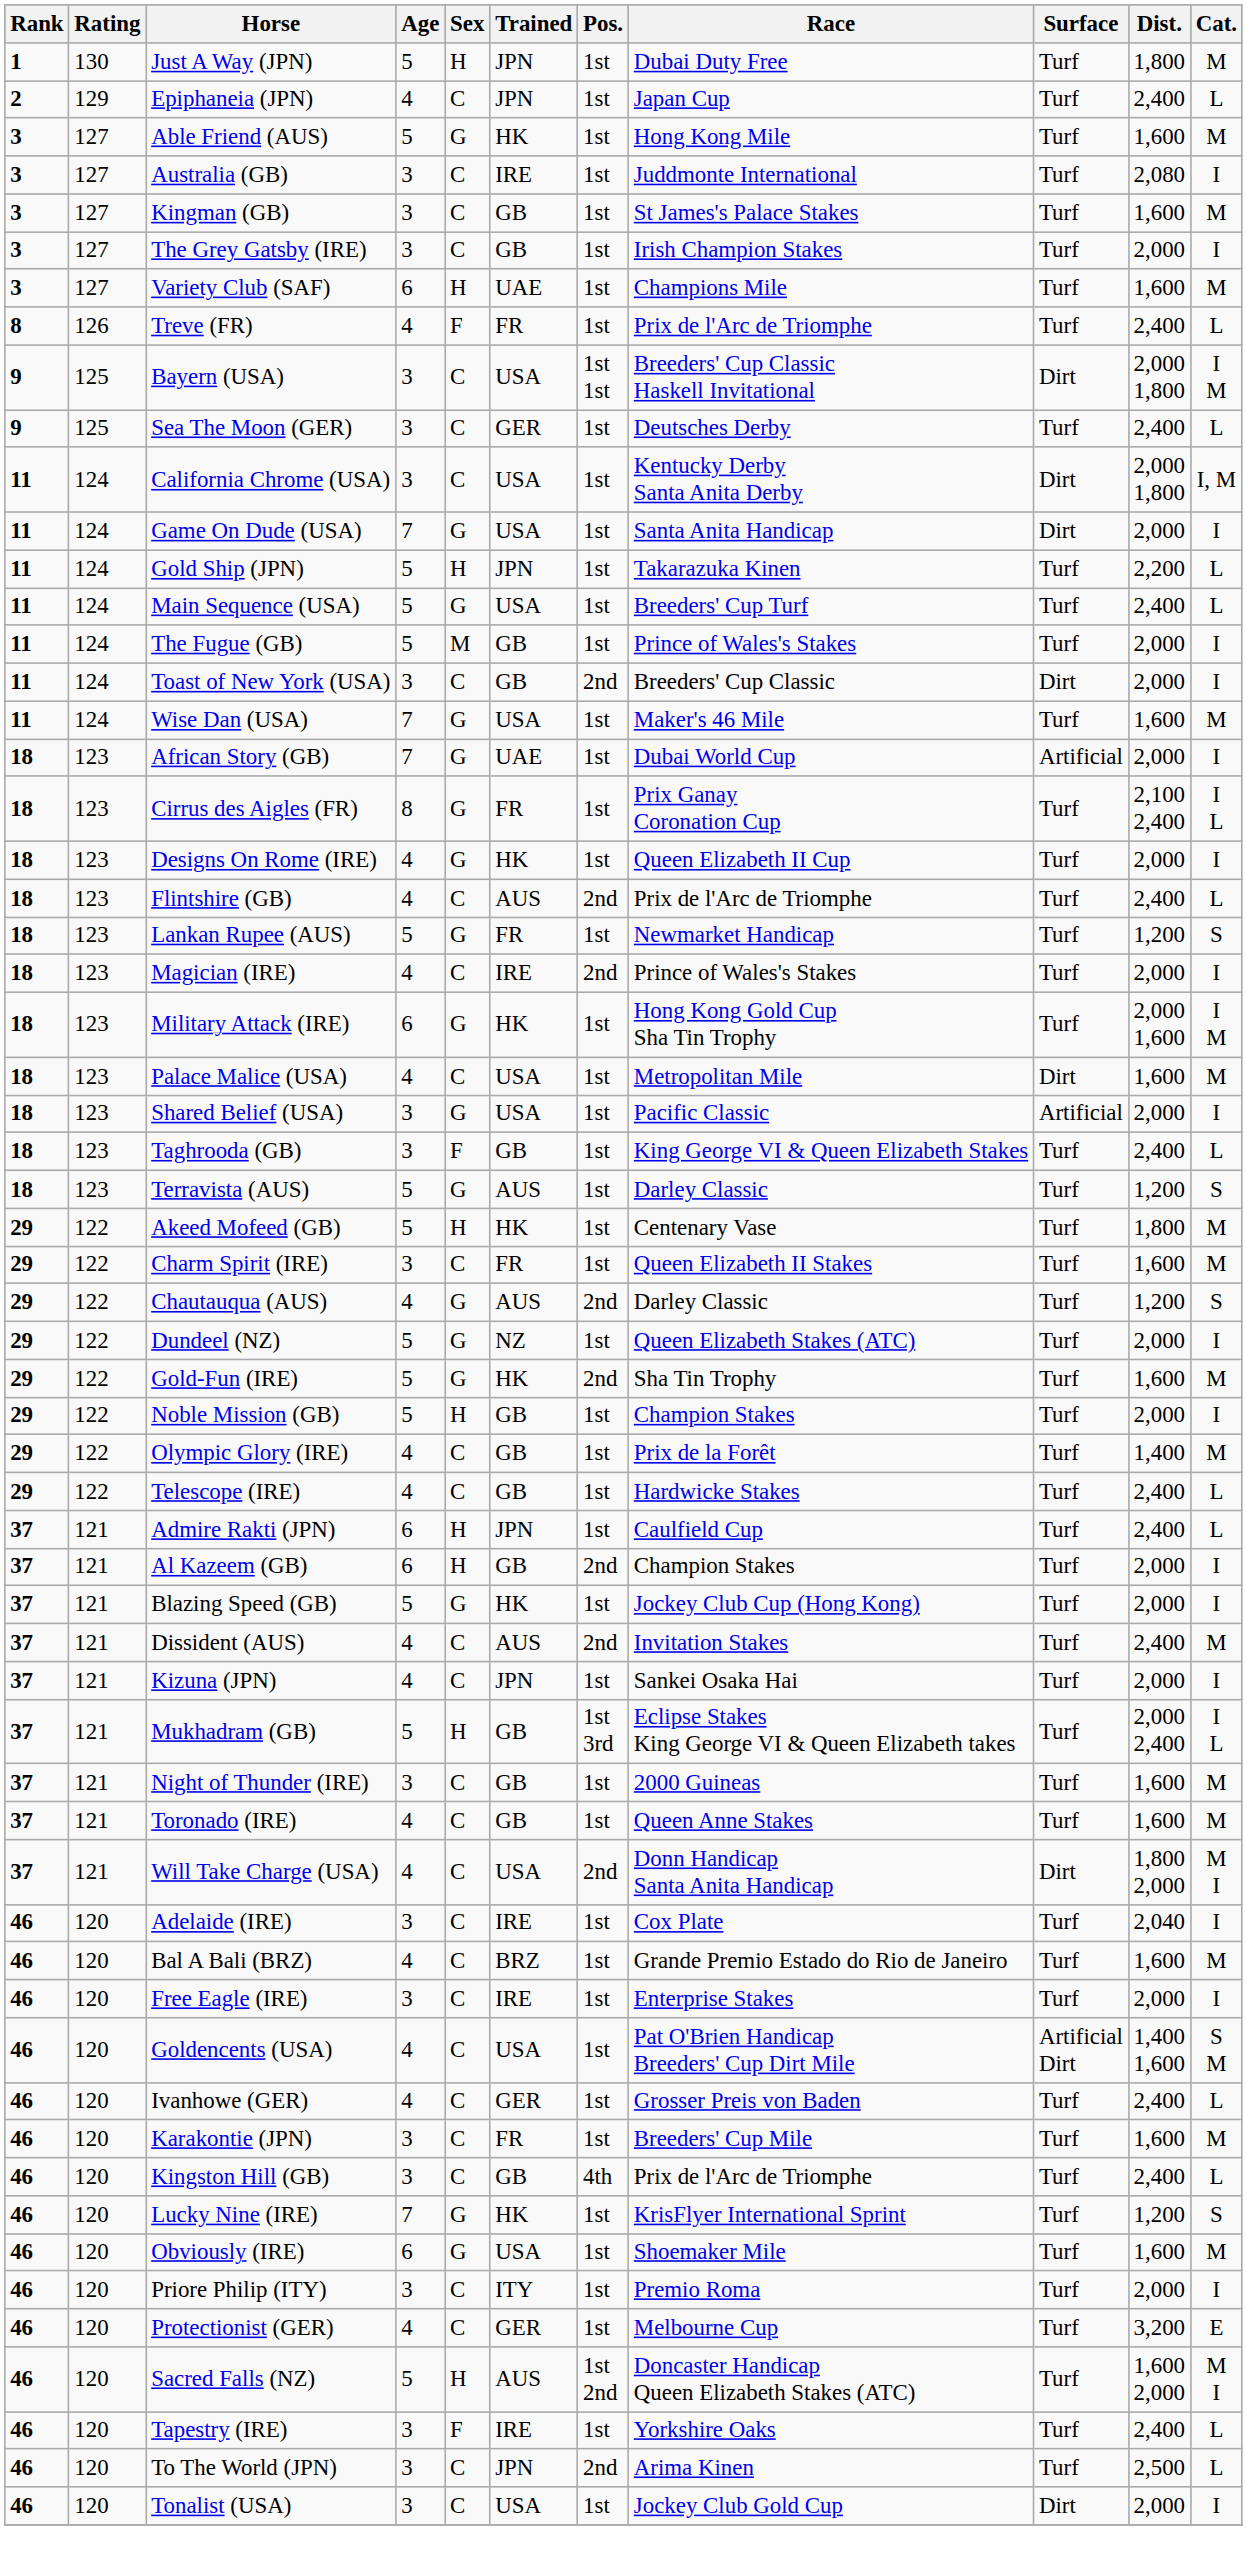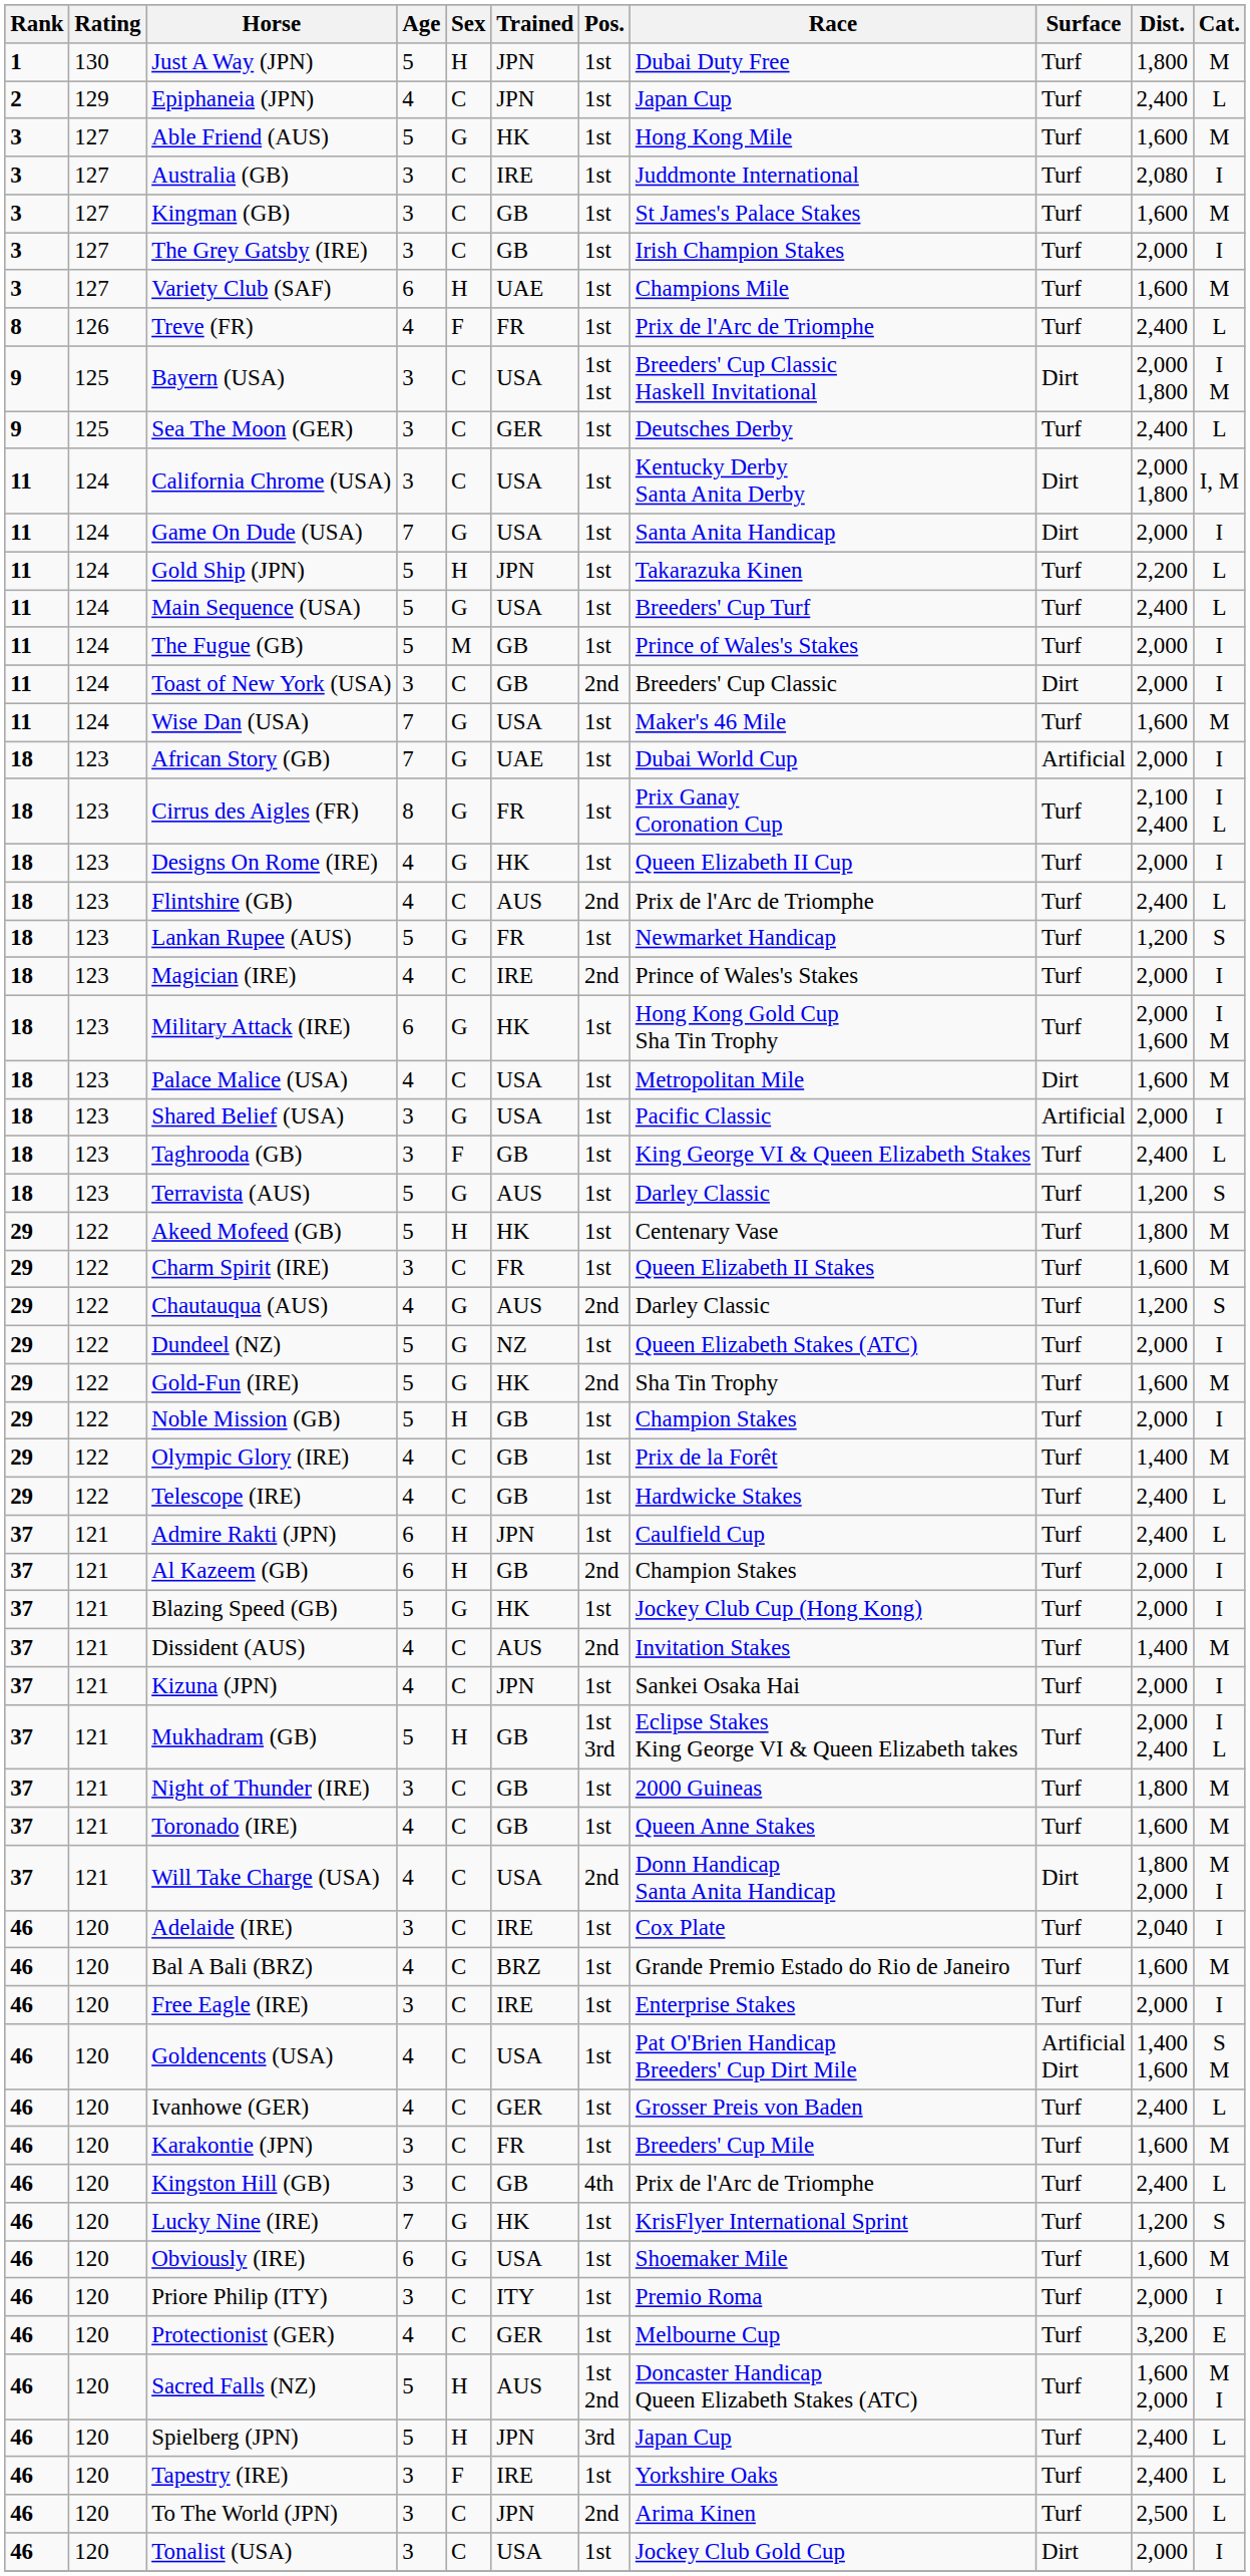Dissident (AUS) | Dist.: 2,400 -> 1,400
Night of Thunder (IRE) | Dist.: 1,600 -> 1,800
+ row: 46 | 120 | Spielberg (JPN) | 5 | H | JPN | 3rd | Japan Cup | Turf | 2,400 | L
